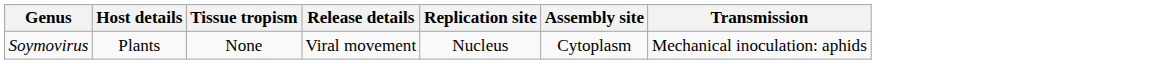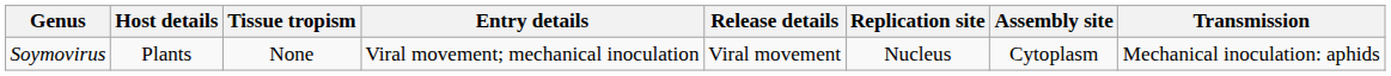+ column: Entry details | Viral movement; mechanical inoculation
